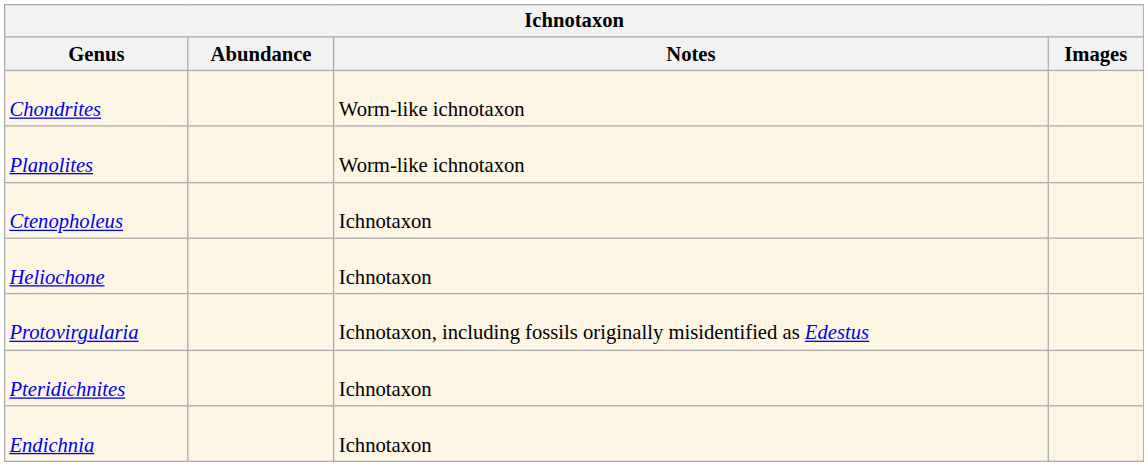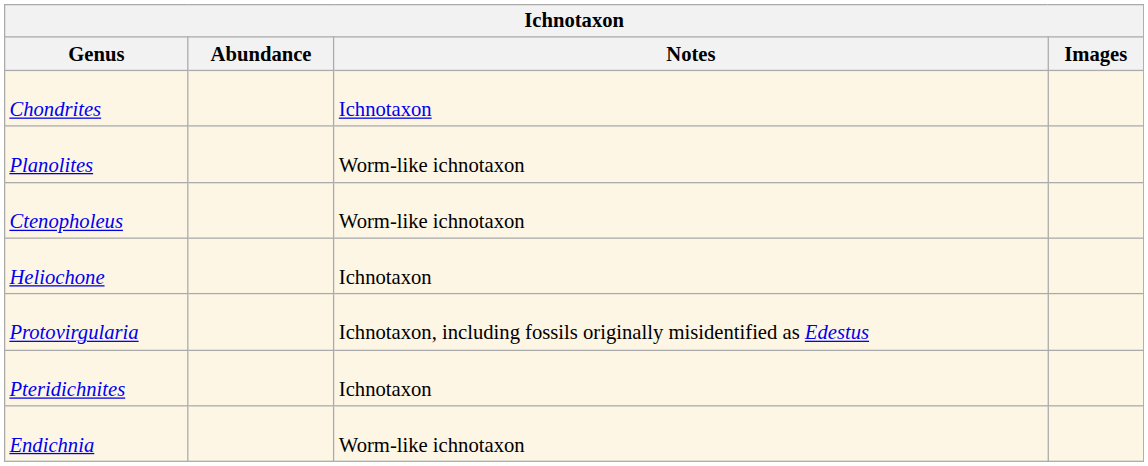Chondrites | Notes: Worm-like ichnotaxon -> Ichnotaxon
Ctenopholeus | Notes: Ichnotaxon -> Worm-like ichnotaxon
Endichnia | Notes: Ichnotaxon -> Worm-like ichnotaxon
